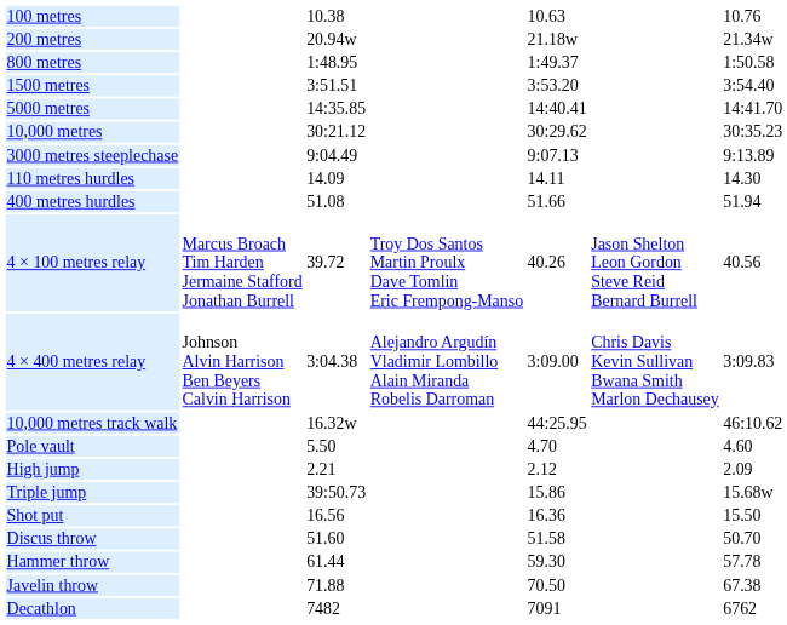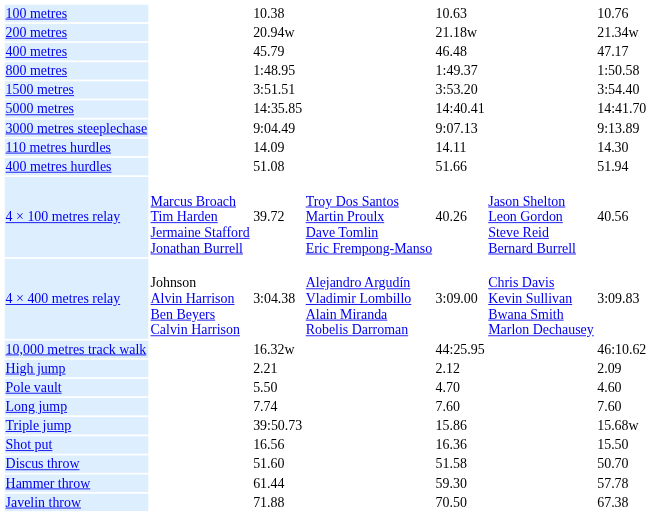+ row: 400 metres | 45.79 | 46.48 | 47.17
- row: 10,000 metres | 30:21.12 | 30:29.62 | 30:35.23
rows swapped: High jump <-> Pole vault
+ row: Long jump | 7.74 | 7.60 | 7.60
- row: Decathlon | 7482 | 7091 | 6762
